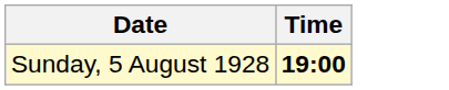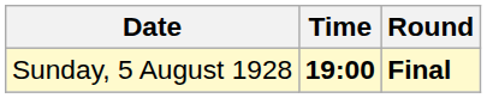+ column: Round | Final
